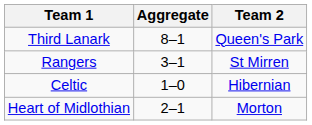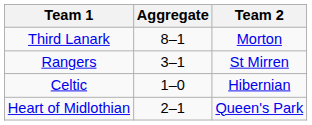Third Lanark | Team 2: Queen's Park -> Morton
Heart of Midlothian | Team 2: Morton -> Queen's Park
